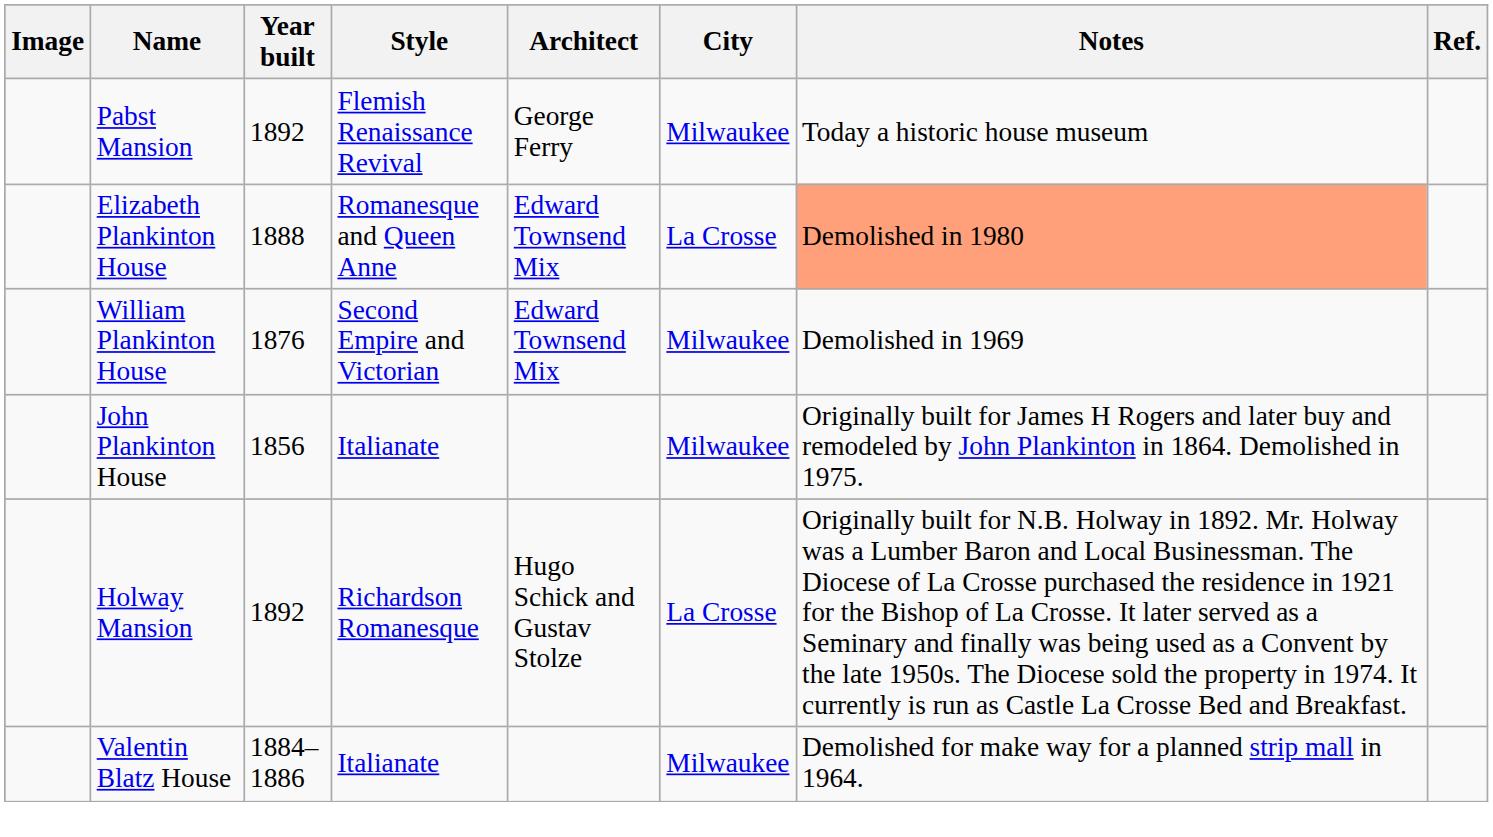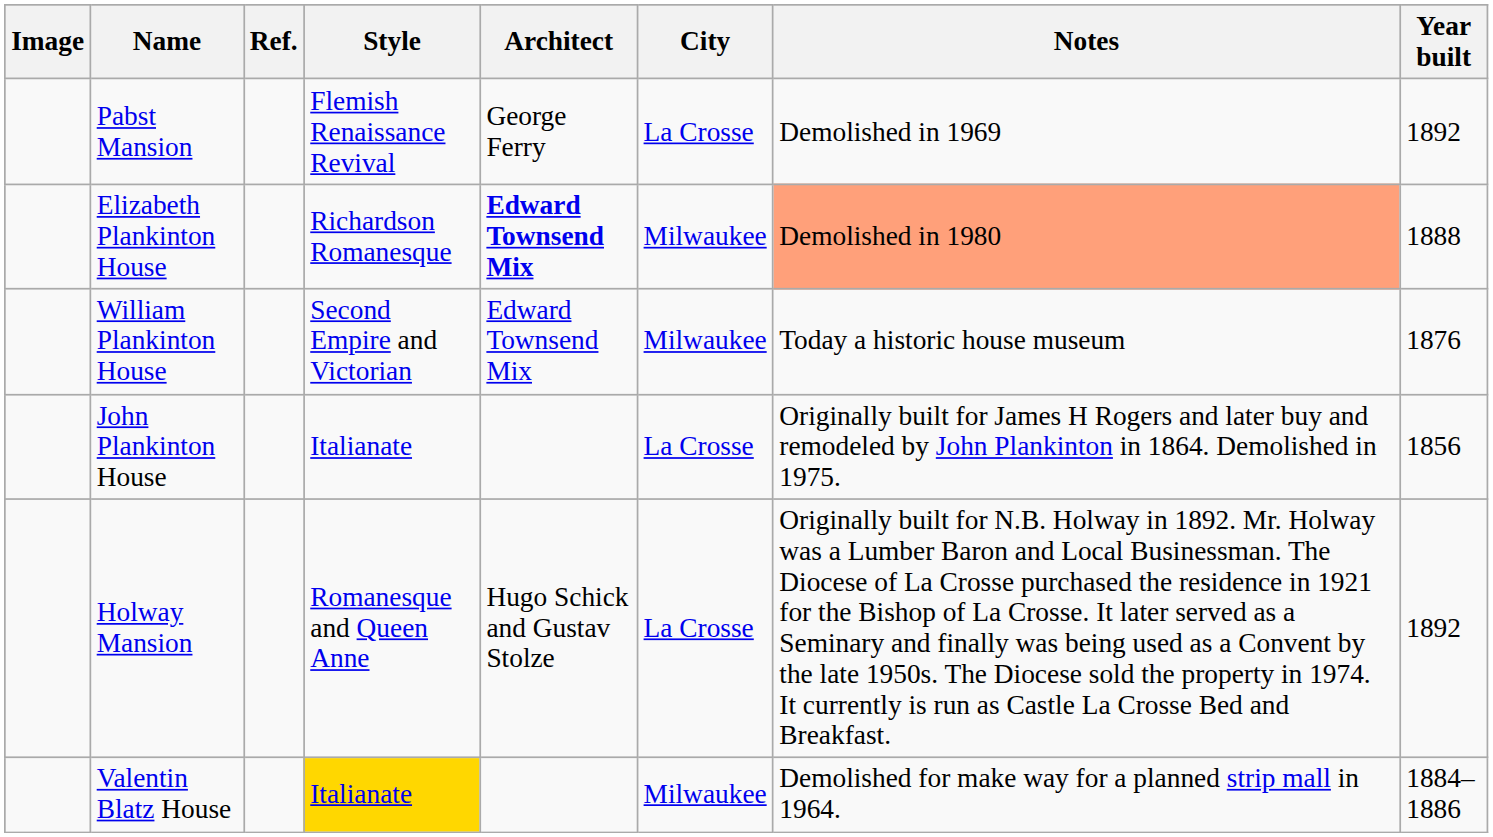columns swapped: Year built <-> Ref.
Pabst Mansion | City: Milwaukee -> La Crosse
Pabst Mansion | Notes: Today a historic house museum -> Demolished in 1969
Elizabeth Plankinton House | Style: Romanesque and Queen Anne -> Richardson Romanesque
Elizabeth Plankinton House | Architect: normal -> bold
Elizabeth Plankinton House | City: La Crosse -> Milwaukee
William Plankinton House | Notes: Demolished in 1969 -> Today a historic house museum
John Plankinton House | City: Milwaukee -> La Crosse
Holway Mansion | Style: Richardson Romanesque -> Romanesque and Queen Anne
Valentin Blatz House | Style: no background -> gold background
